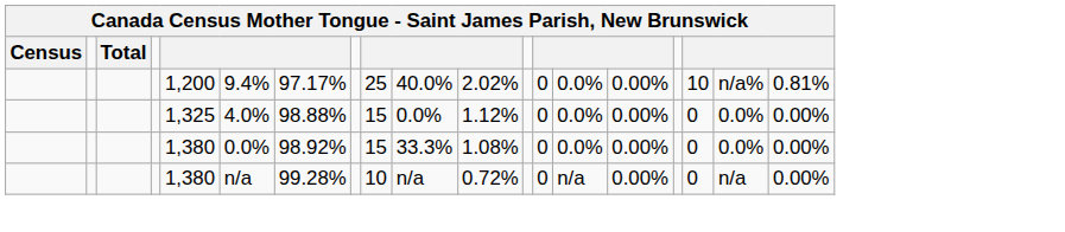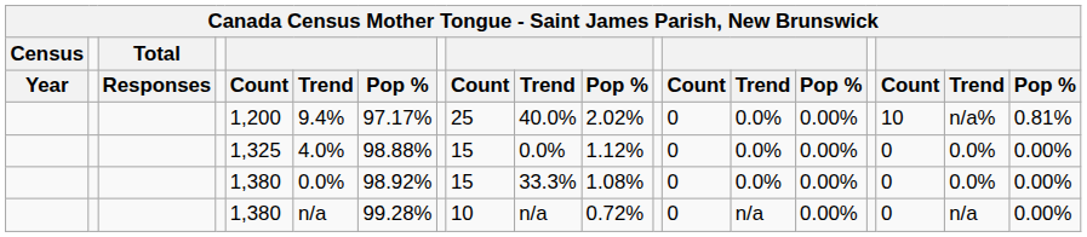+ row: Year | Responses | Count | Trend | Pop % | Count | Trend | Pop % | Count | Trend | Pop % | Count | Trend | Pop %
